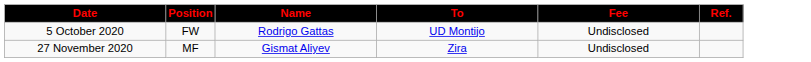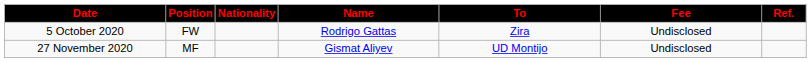+ column: Nationality
5 October 2020 | To: UD Montijo -> Zira
27 November 2020 | To: Zira -> UD Montijo
